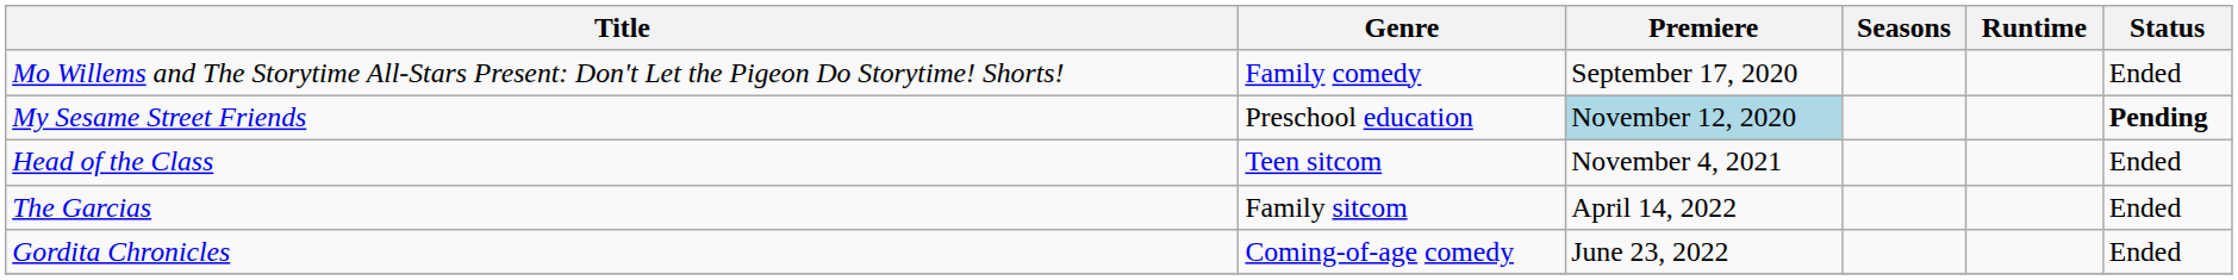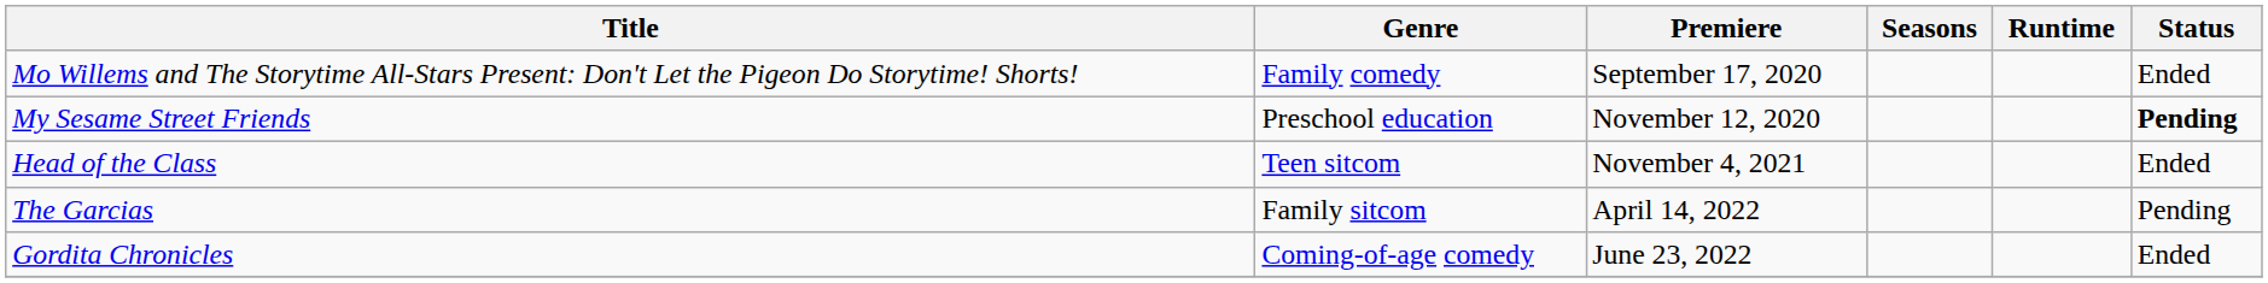My Sesame Street Friends | Premiere: lightblue background -> no background
The Garcias | Status: Ended -> Pending
